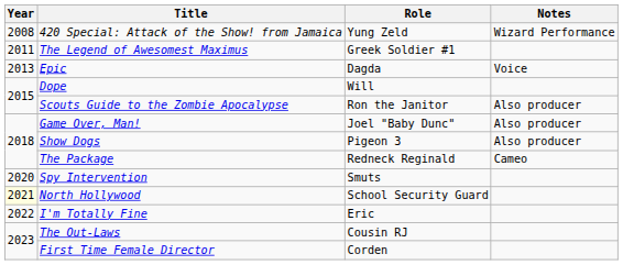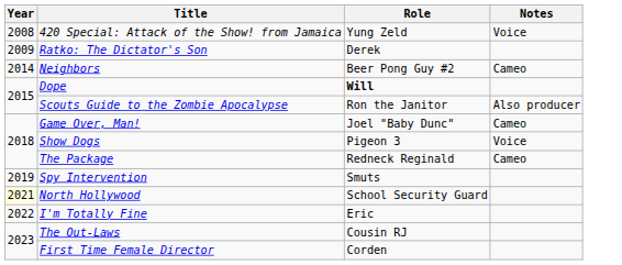420 Special: Attack of the Show! from Jamaica | Notes: Wizard Performance -> Voice
+ row: 2009 | Ratko: The Dictator's Son | Derek
- row: 2011 | The Legend of Awesomest Maximus | Greek Soldier #1
- row: 2013 | Epic | Dagda | Voice
+ row: 2014 | Neighbors | Beer Pong Guy #2 | Cameo
Dope | Role: normal -> bold
Game Over, Man! | Notes: Also producer -> Cameo
Show Dogs | Notes: Also producer -> Voice
Spy Intervention | Year: 2020 -> 2019
